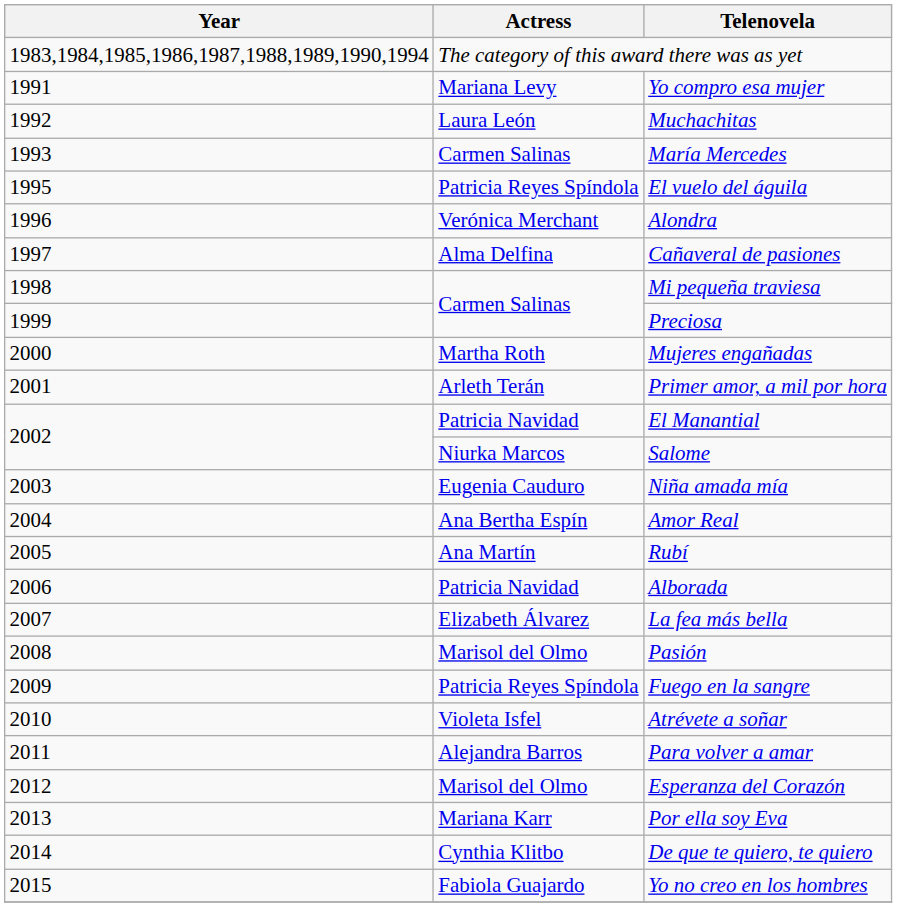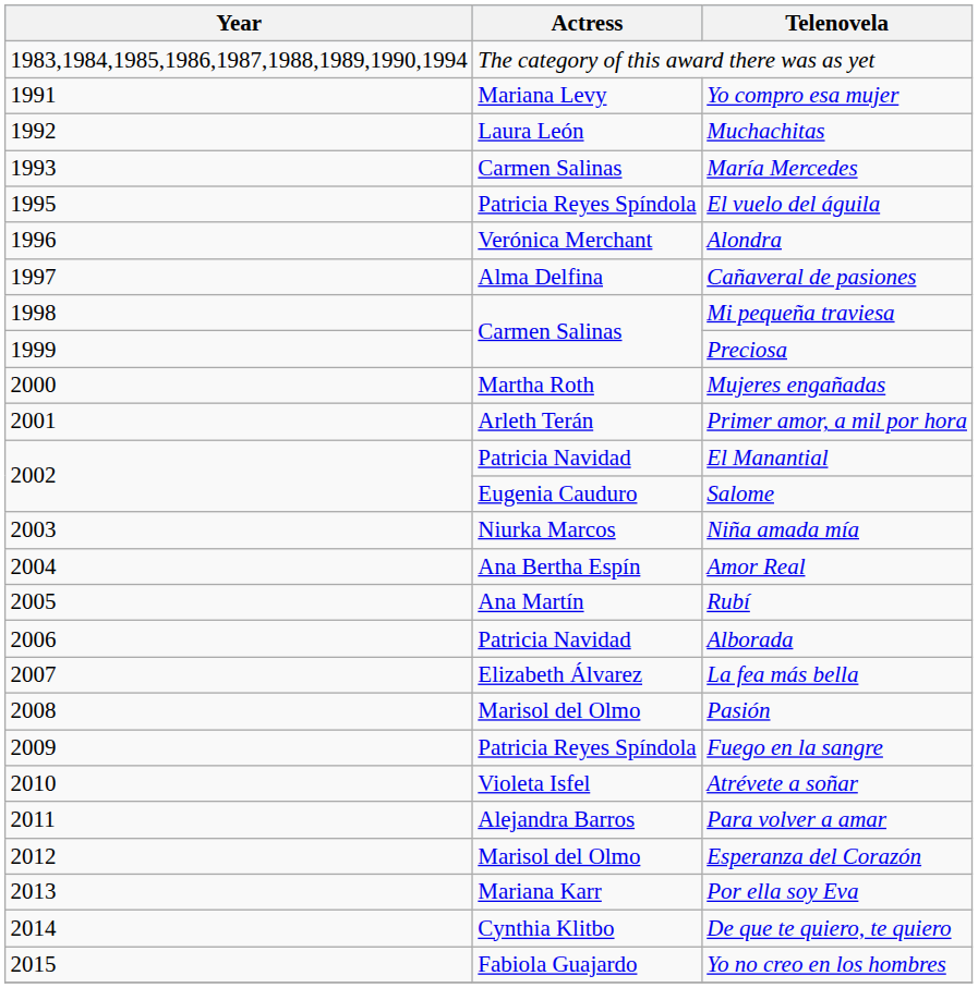Salome | Actress: Niurka Marcos -> Eugenia Cauduro
Niña amada mía | Actress: Eugenia Cauduro -> Niurka Marcos
